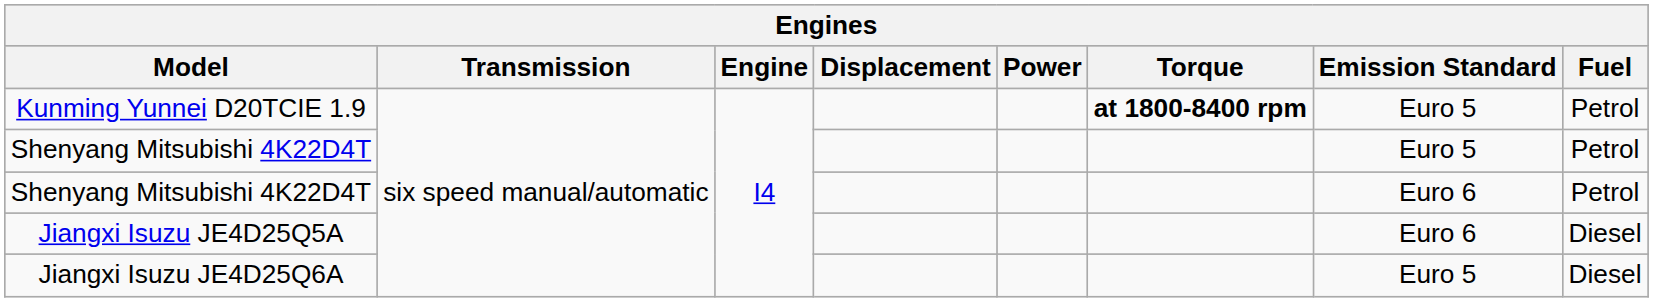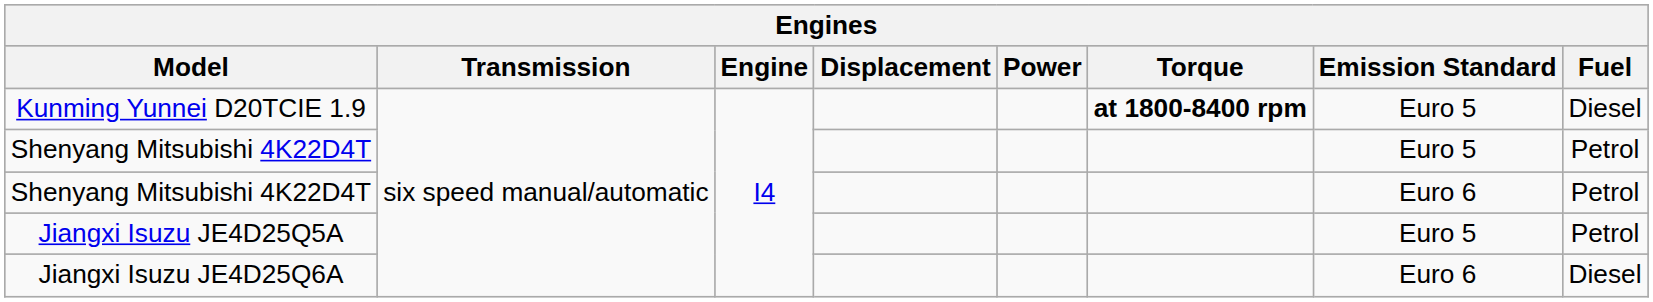Kunming Yunnei D20TCIE 1.9 | Fuel: Petrol -> Diesel
Jiangxi Isuzu JE4D25Q5A | Emission Standard: Euro 6 -> Euro 5
Jiangxi Isuzu JE4D25Q5A | Fuel: Diesel -> Petrol
Jiangxi Isuzu JE4D25Q6A | Emission Standard: Euro 5 -> Euro 6
